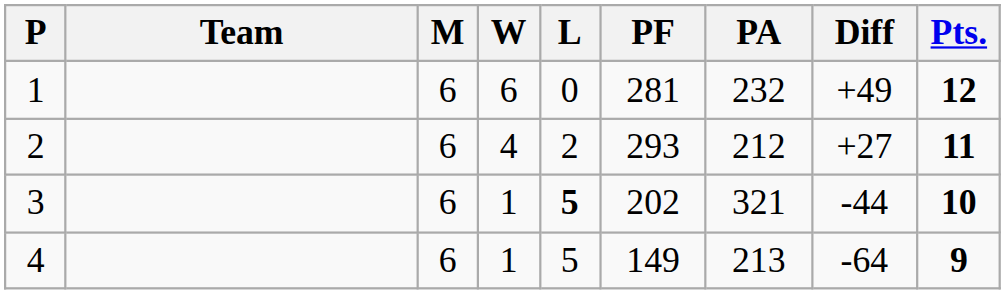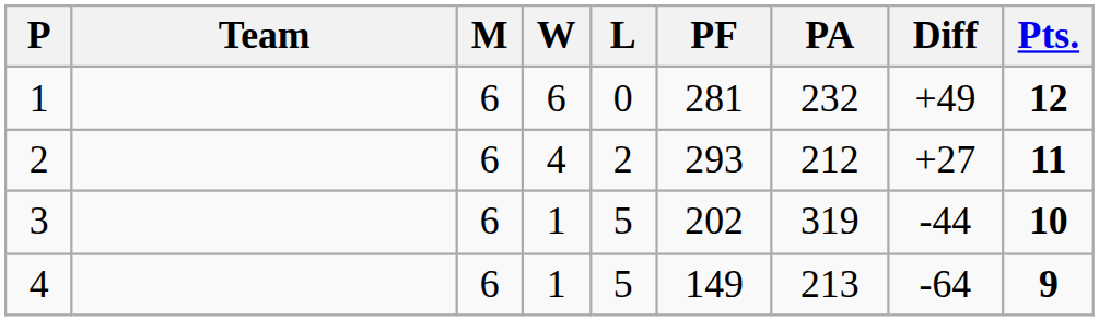3 | L: bold -> normal
3 | PA: 321 -> 319
